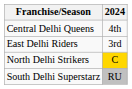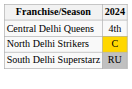- row: East Delhi Riders | 3rd
